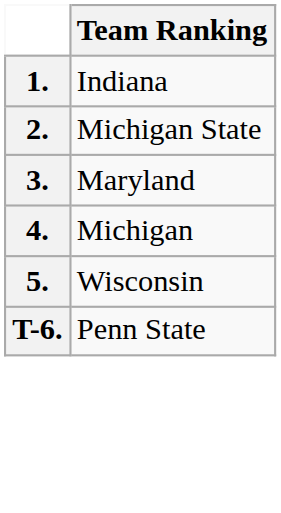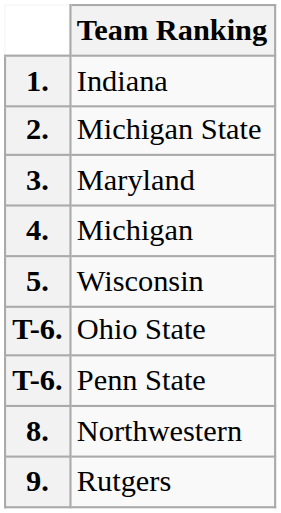+ row: T-6. | Ohio State
+ row: 8. | Northwestern
+ row: 9. | Rutgers
